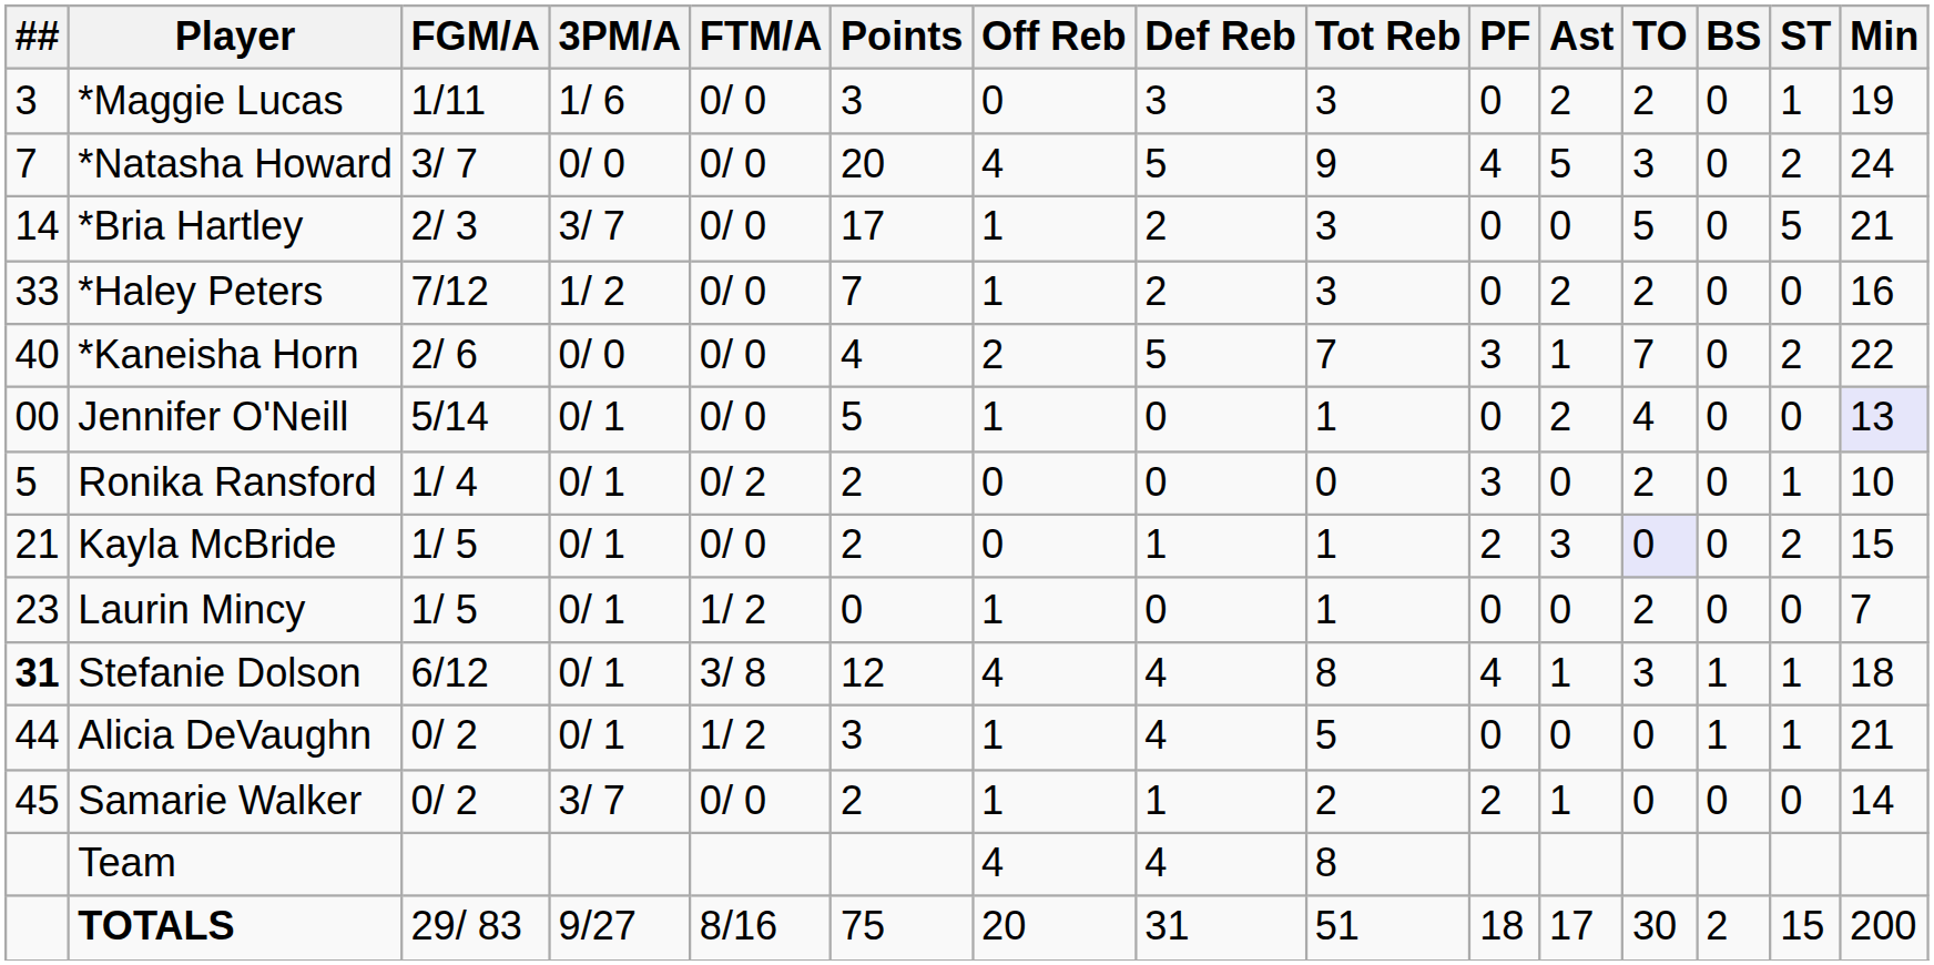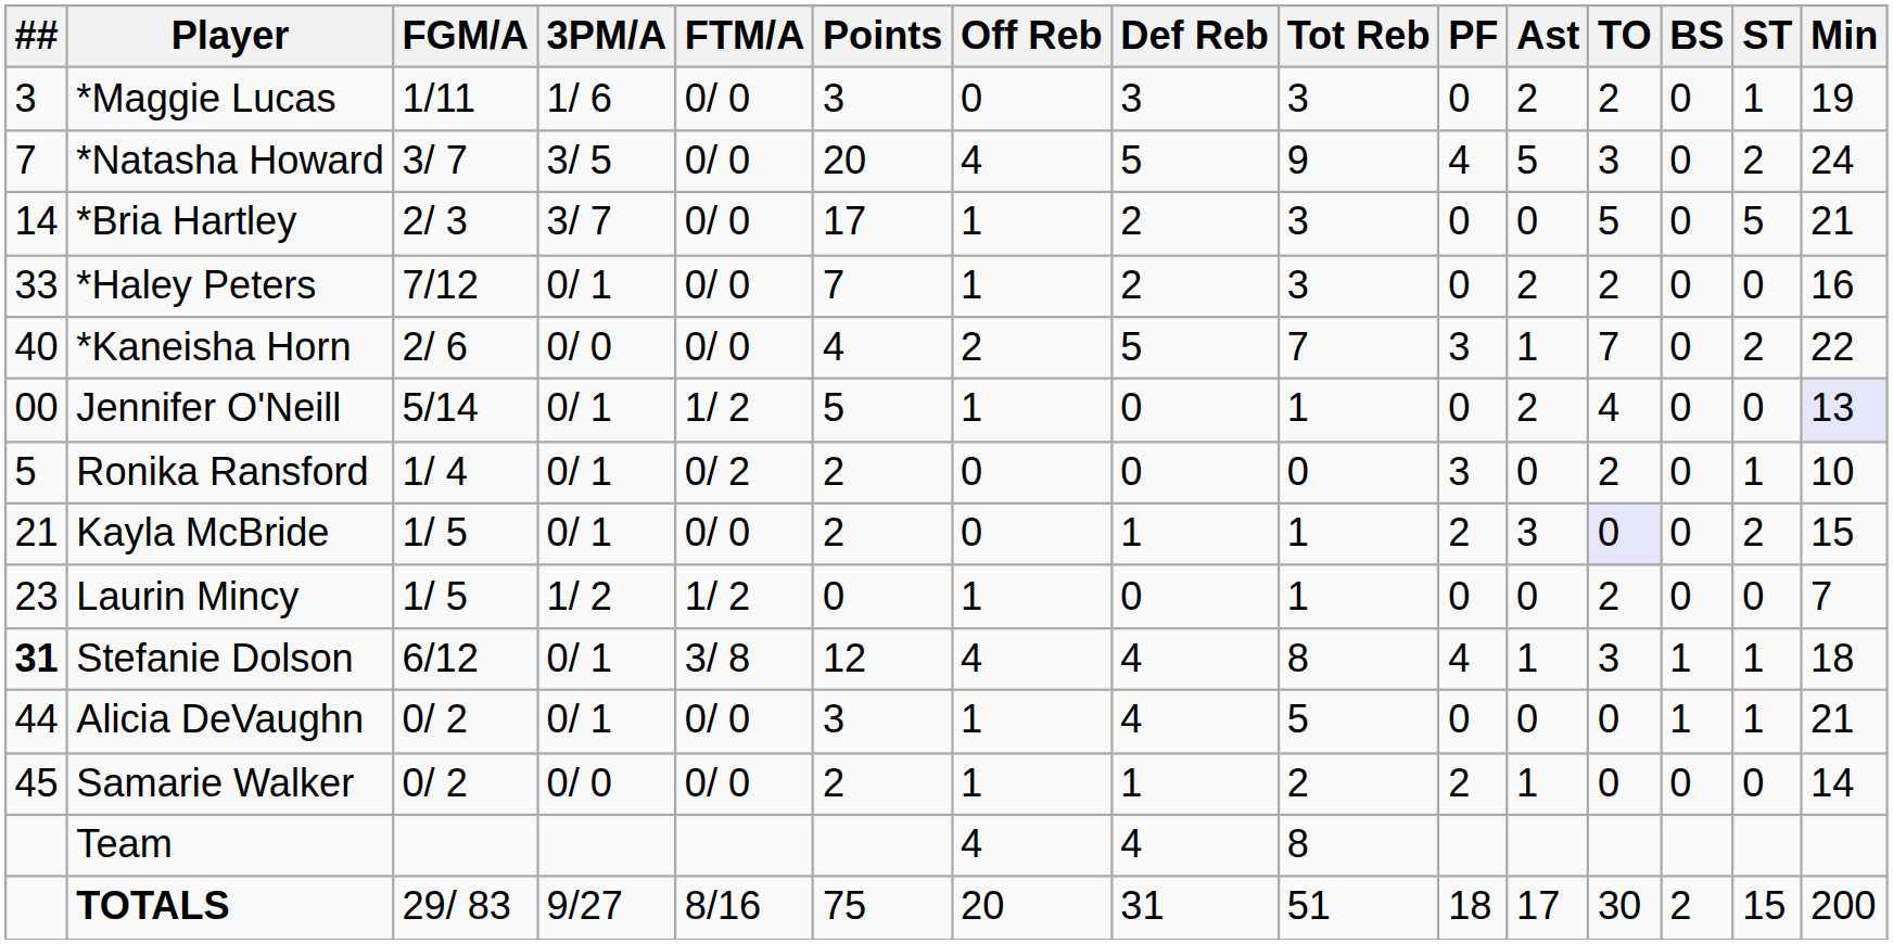*Natasha Howard | 3PM/A: 0/ 0 -> 3/ 5
*Haley Peters | 3PM/A: 1/ 2 -> 0/ 1
Jennifer O'Neill | FTM/A: 0/ 0 -> 1/ 2
Laurin Mincy | 3PM/A: 0/ 1 -> 1/ 2
Alicia DeVaughn | FTM/A: 1/ 2 -> 0/ 0
Samarie Walker | 3PM/A: 3/ 7 -> 0/ 0
